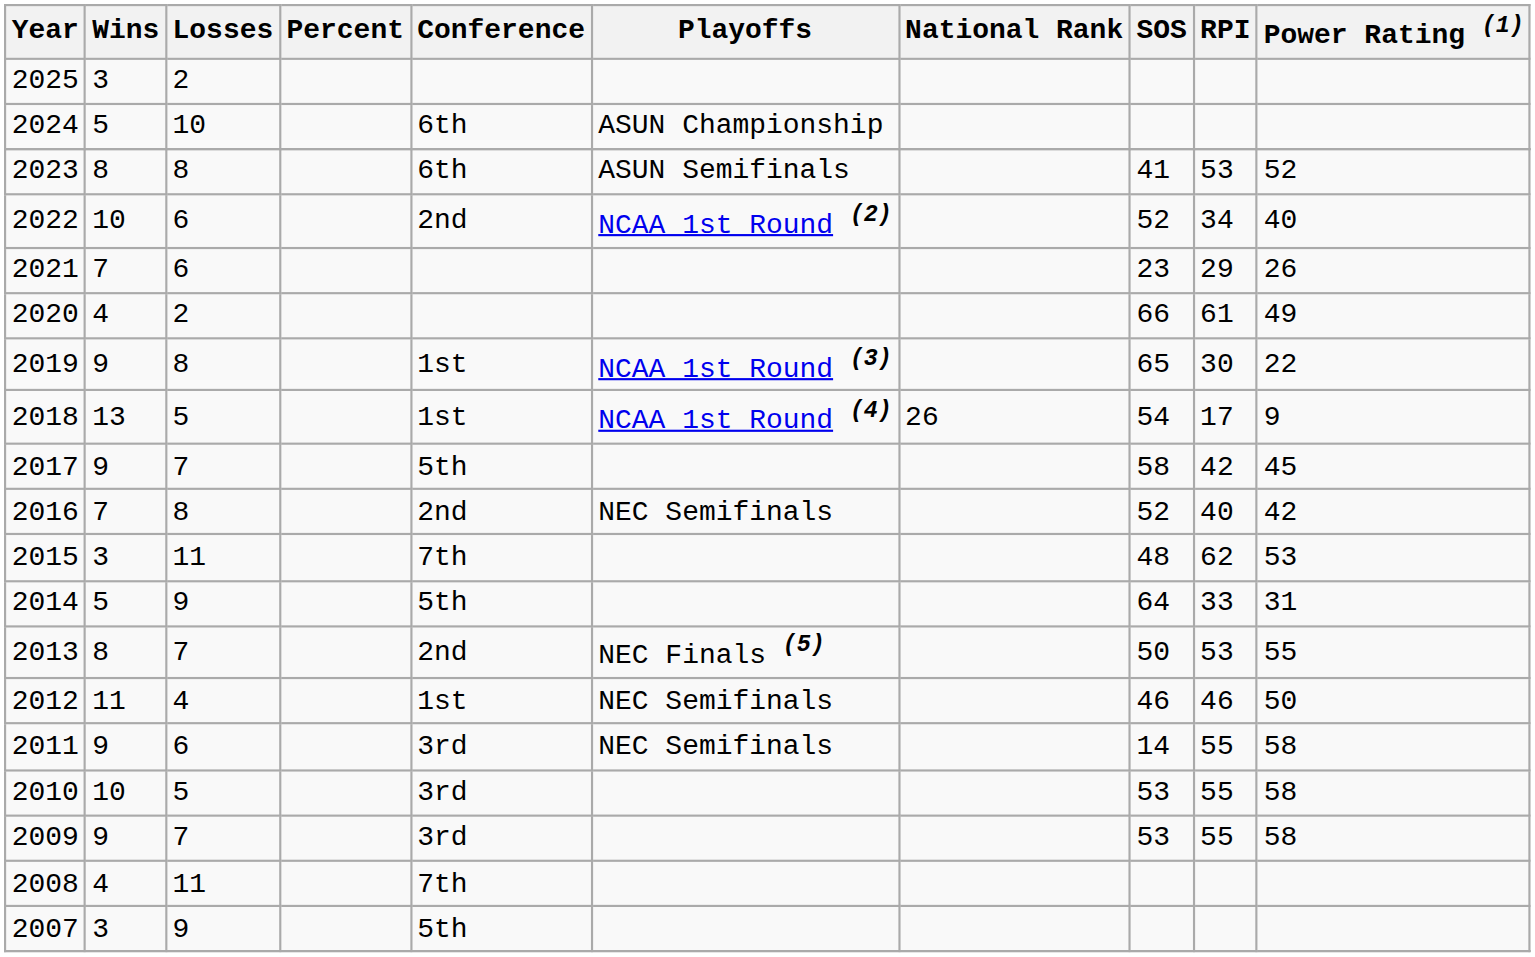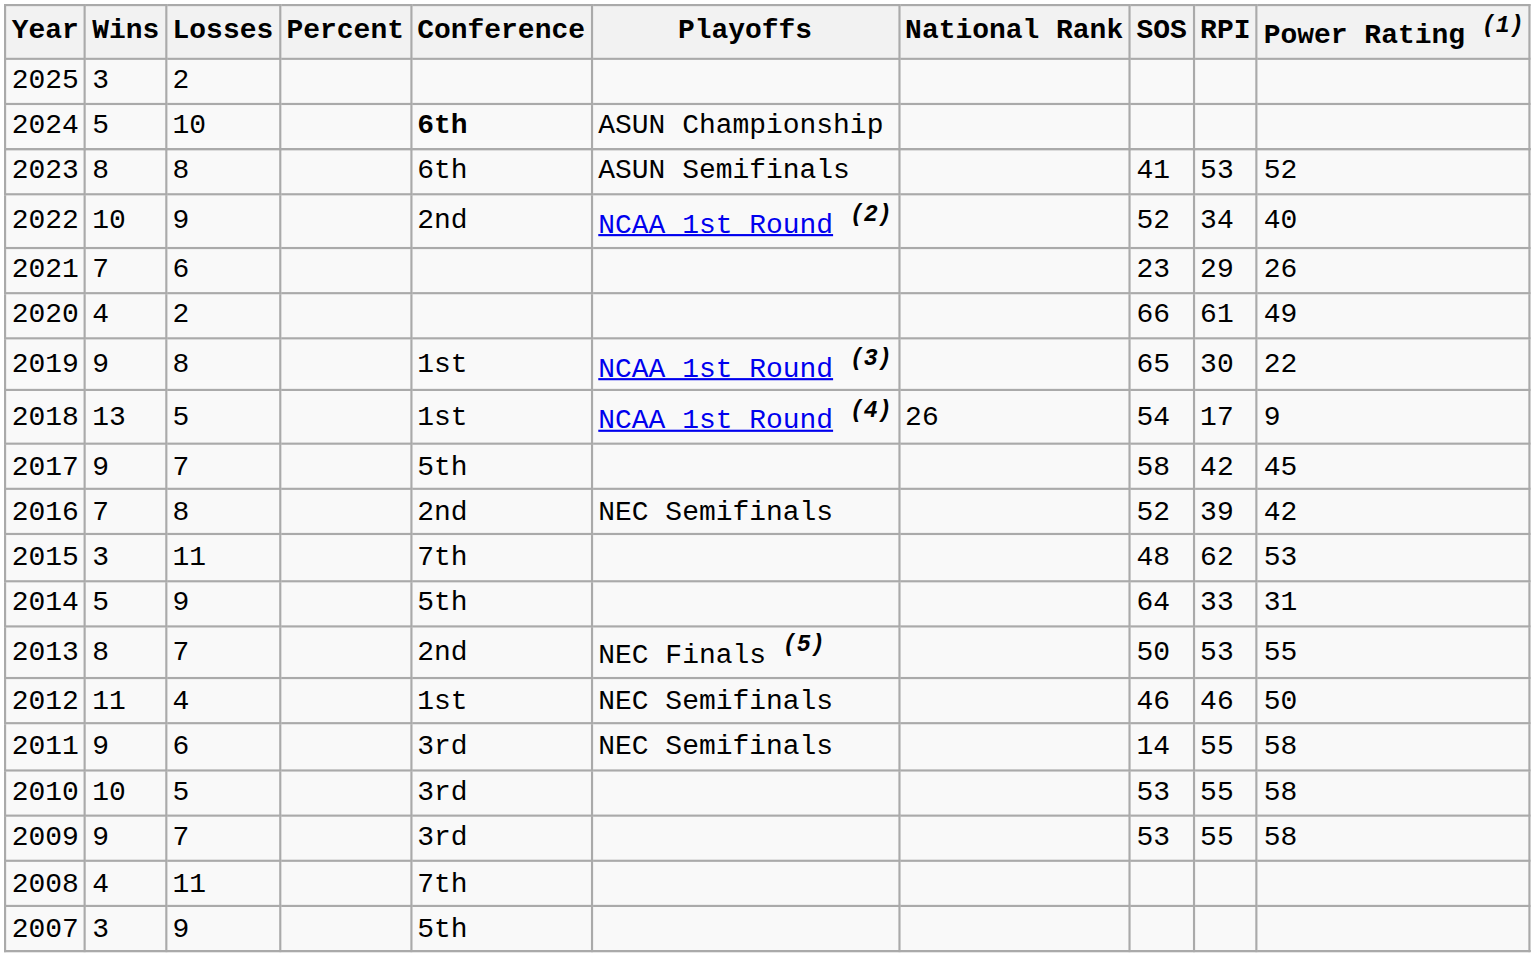2024 | Conference: normal -> bold
2022 | Losses: 6 -> 9
2016 | RPI: 40 -> 39
